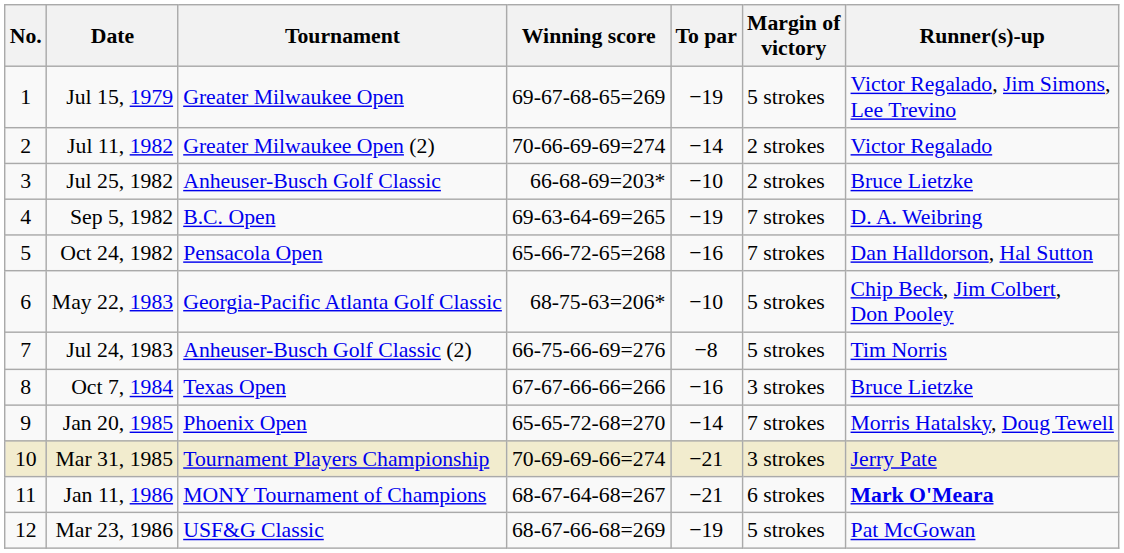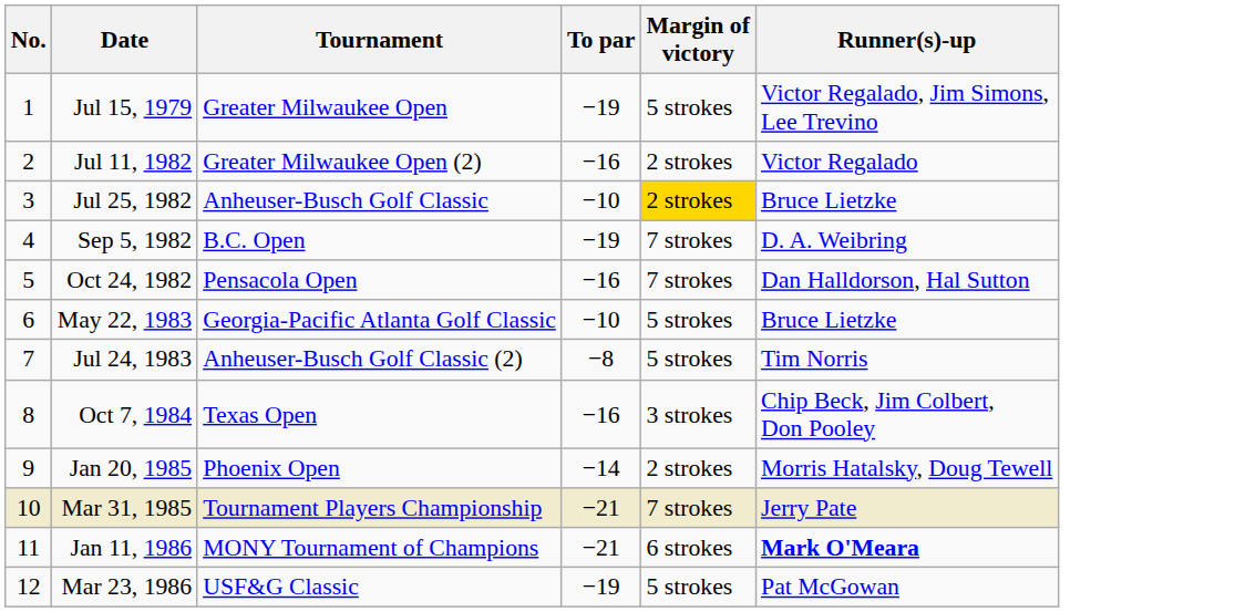- column: Winning score | 69-67-68-65=269 | 70-66-69-69=274 | 66-68-69=203* | 69-63-64-69=265 | 65-66-72-65=268 | 68-75-63=206* | 66-75-66-69=276 | 67-67-66-66=266 | 65-65-72-68=270 | 70-69-69-66=274 | 68-67-64-68=267 | 68-67-66-68=269
Jul 11, 1982 | To par: −14 -> −16
Jul 25, 1982 | Margin of victory: no background -> gold background
May 22, 1983 | Runner(s)-up: Chip Beck, Jim Colbert, Don Pooley -> Bruce Lietzke
Oct 7, 1984 | Runner(s)-up: Bruce Lietzke -> Chip Beck, Jim Colbert, Don Pooley
Jan 20, 1985 | Margin of victory: 7 strokes -> 2 strokes
Mar 31, 1985 | Margin of victory: 3 strokes -> 7 strokes
